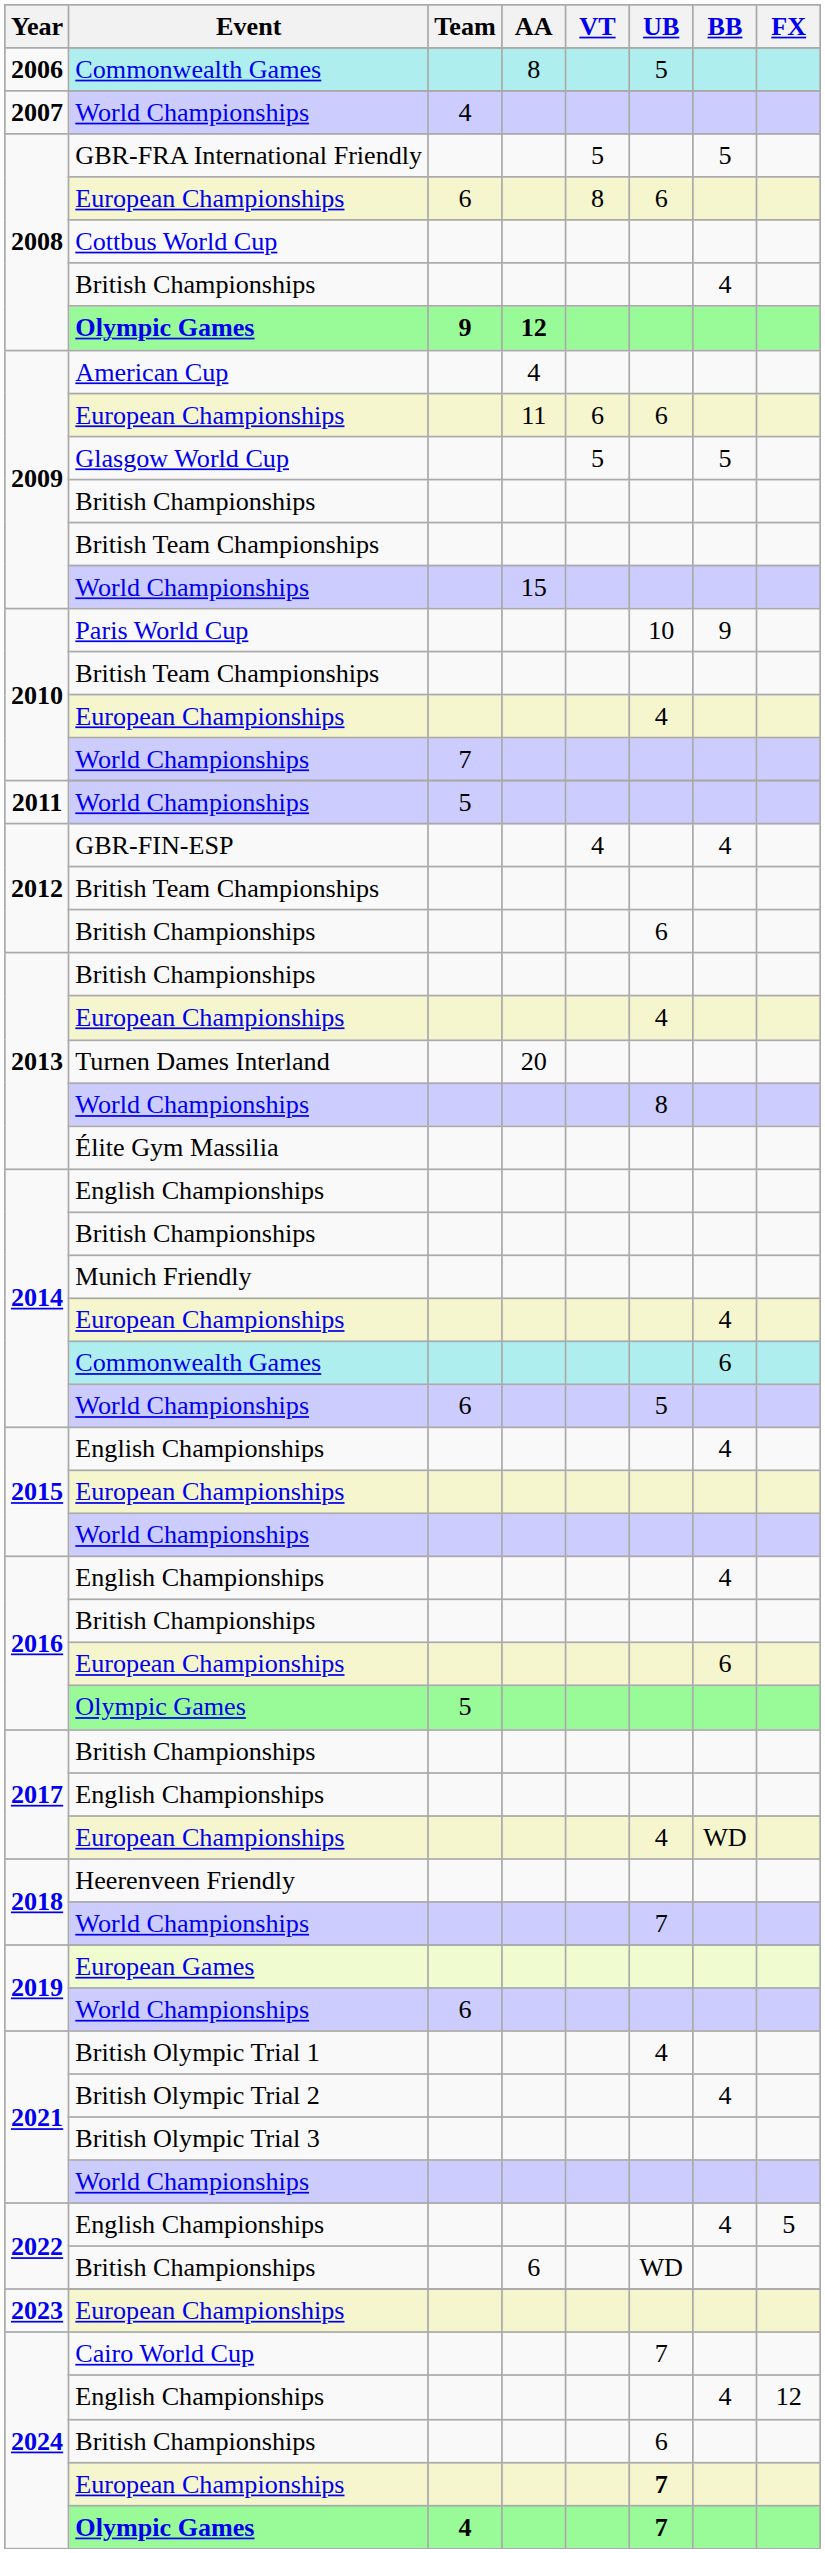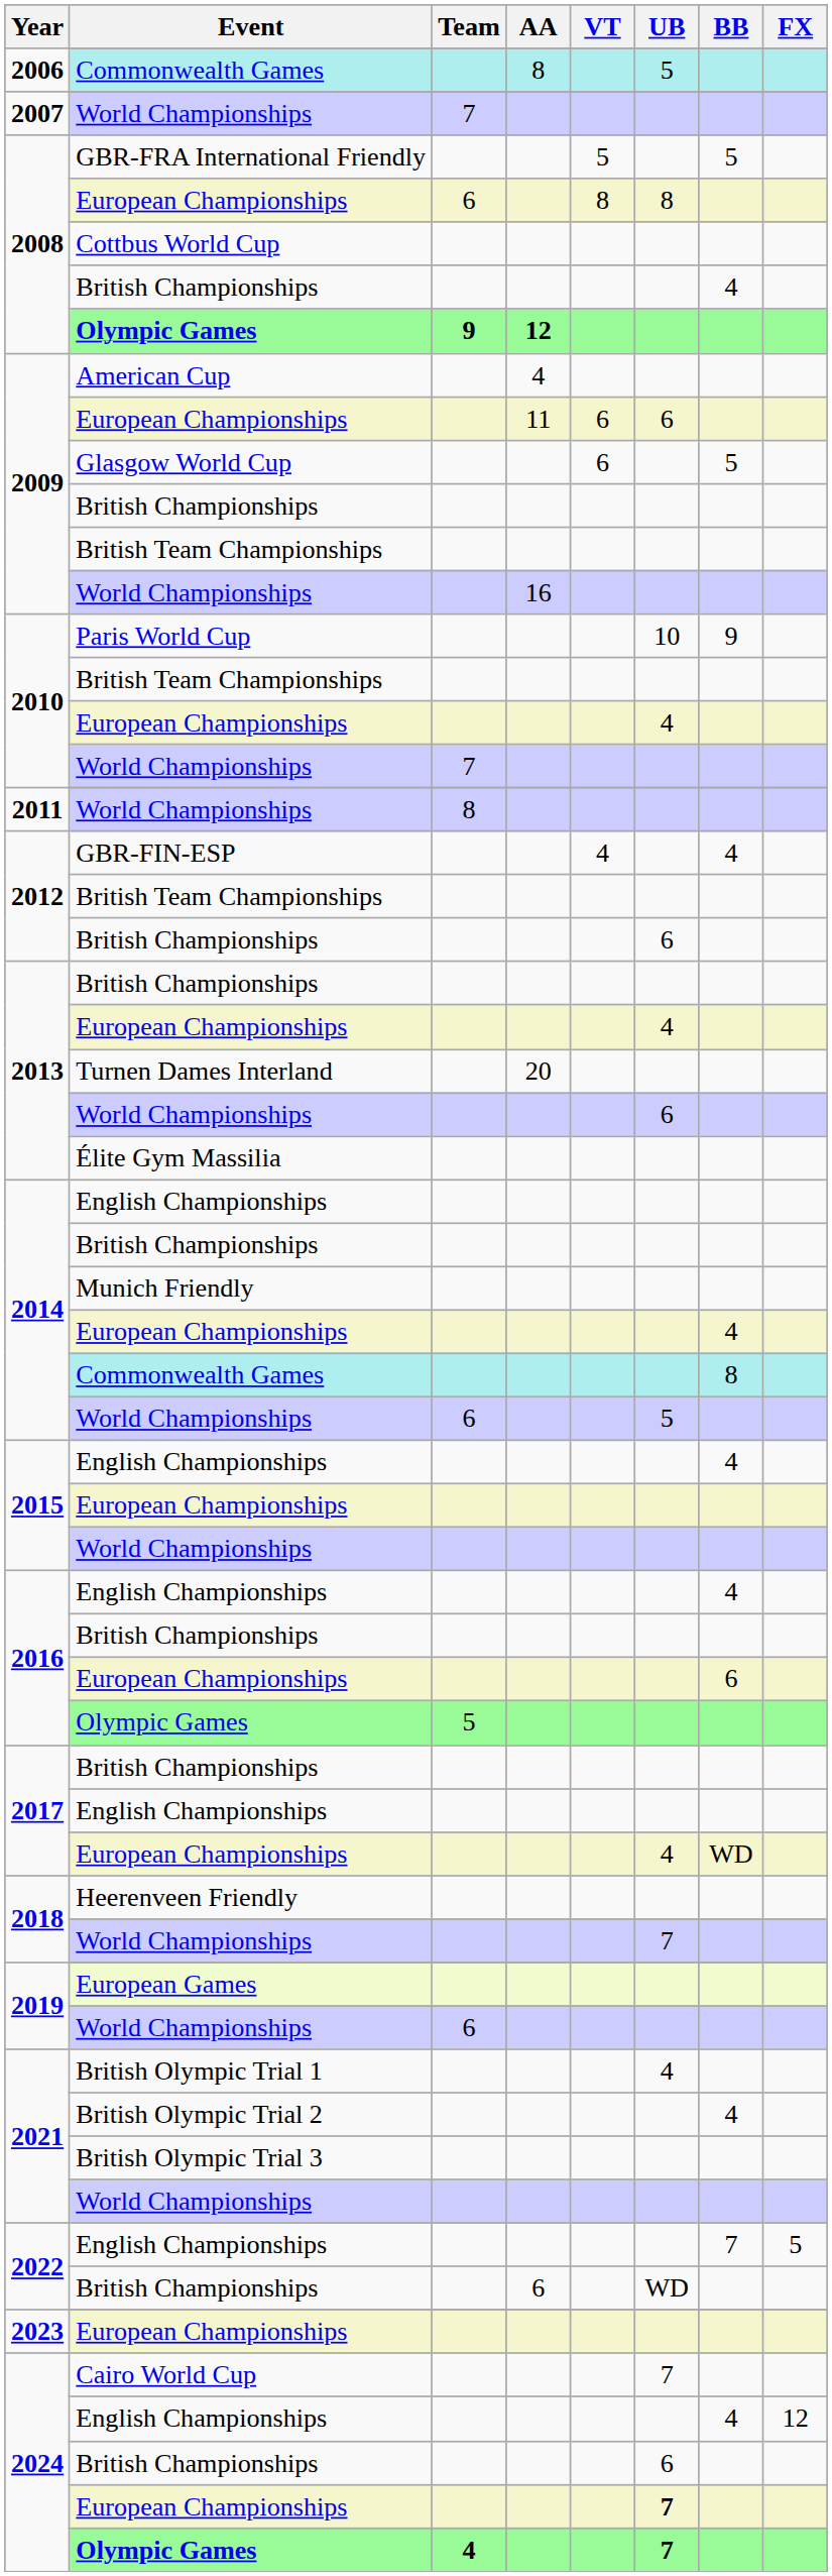2007 / World Championships | Team: 4 -> 7
2008 / European Championships | UB: 6 -> 8
Glasgow World Cup | VT: 5 -> 6
2009 / World Championships | AA: 15 -> 16
2011 / World Championships | Team: 5 -> 8
2013 / World Championships | UB: 8 -> 6
2014 / Commonwealth Games | BB: 6 -> 8
2022 / English Championships | BB: 4 -> 7
